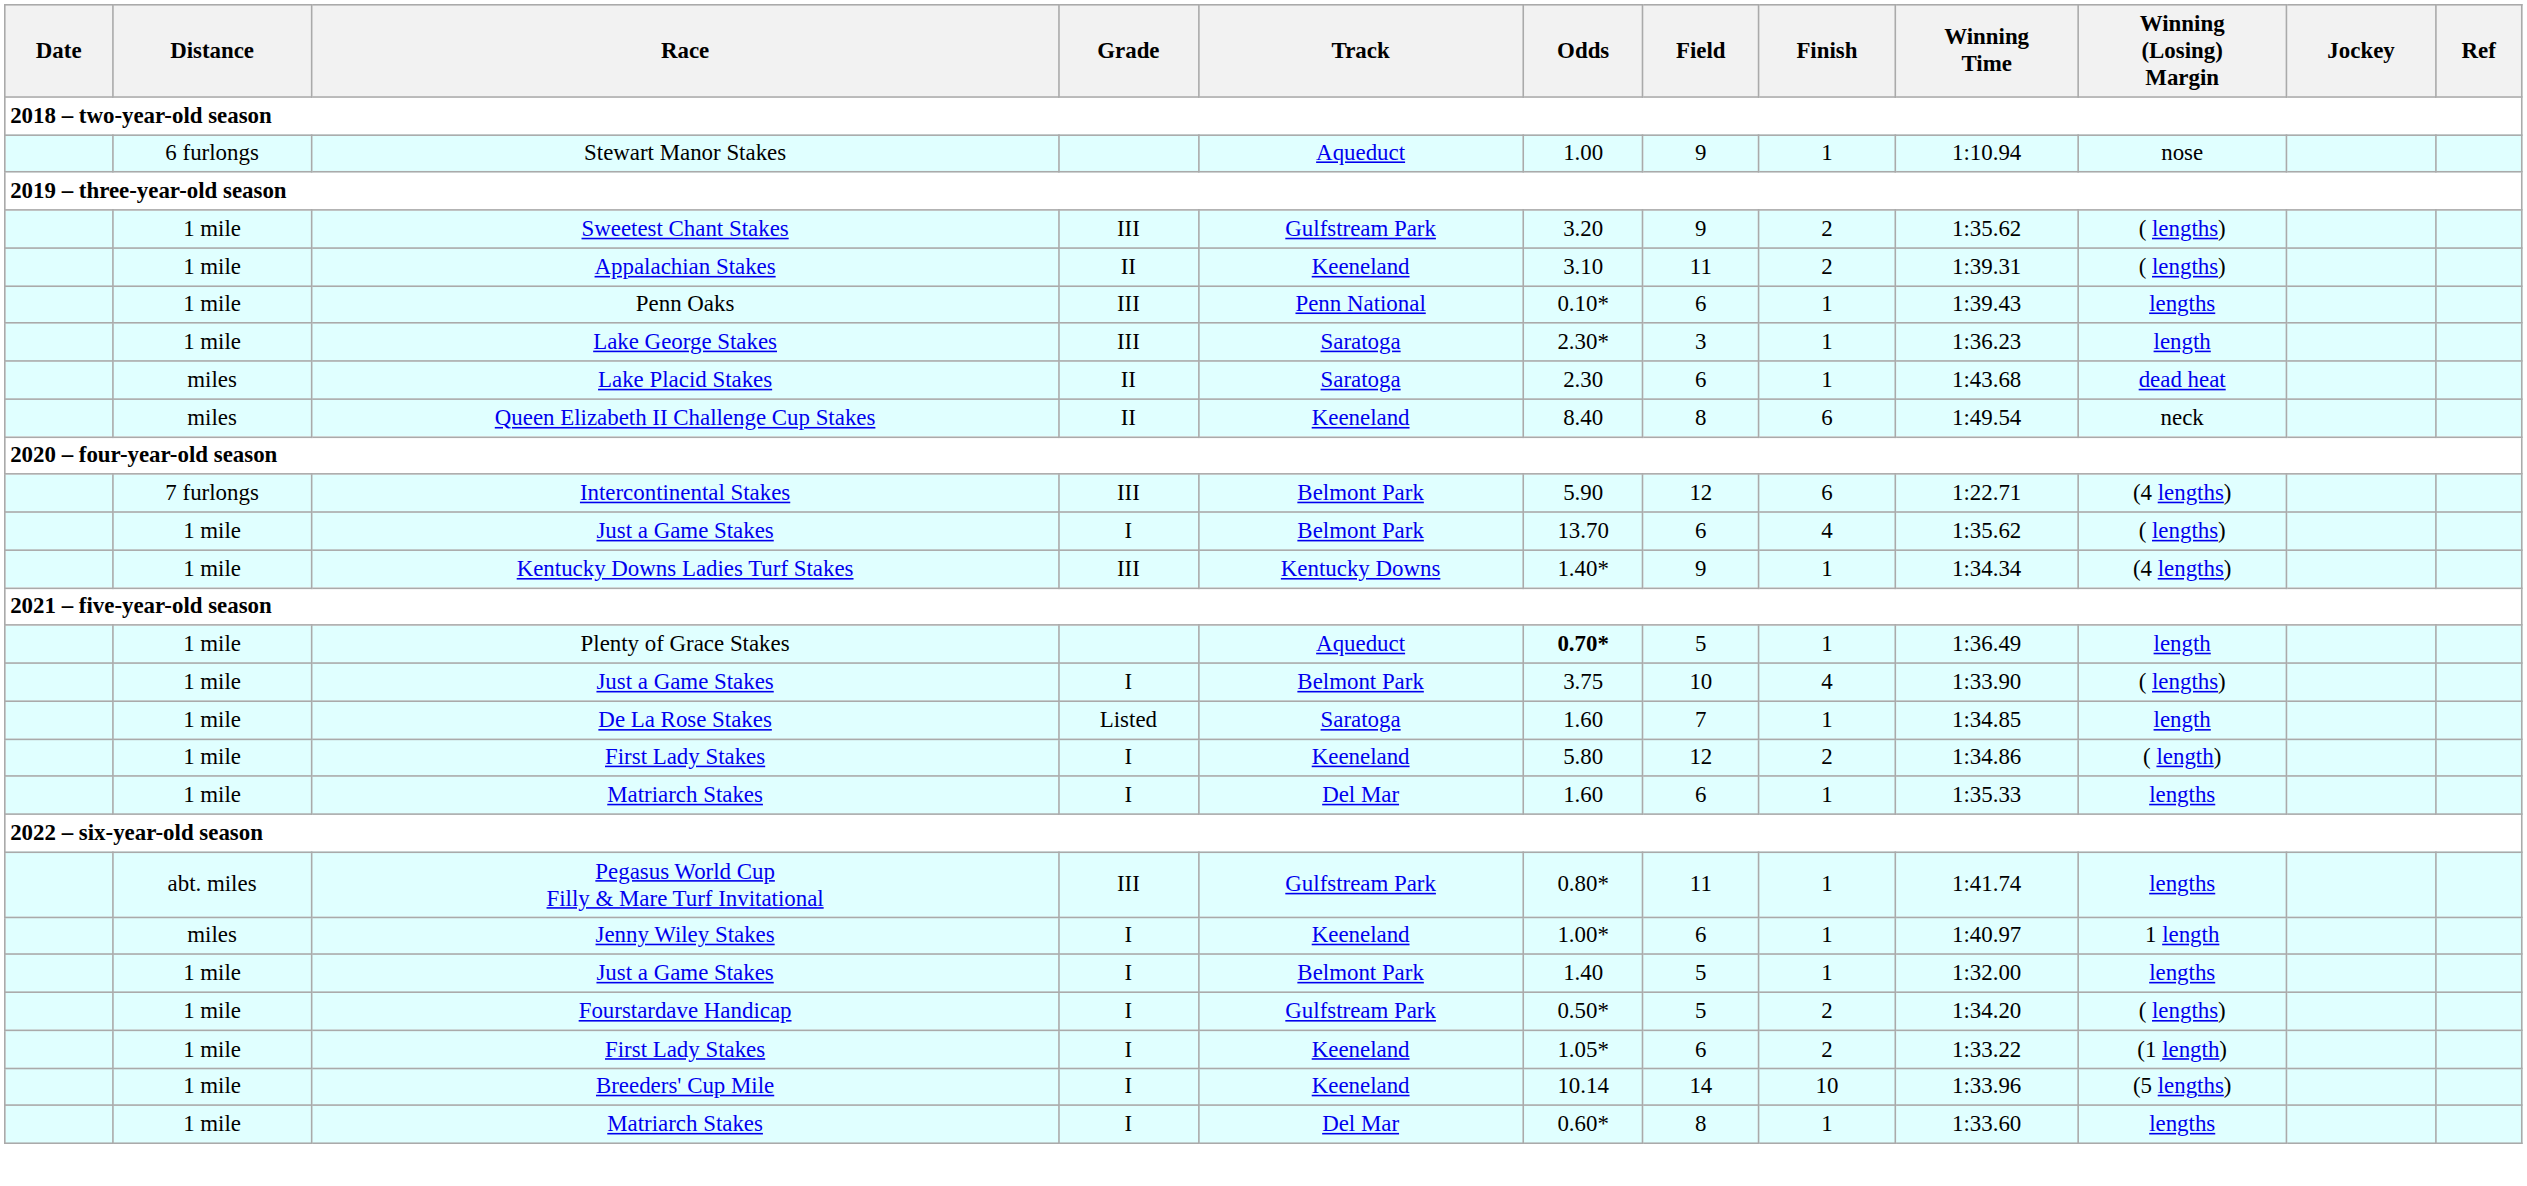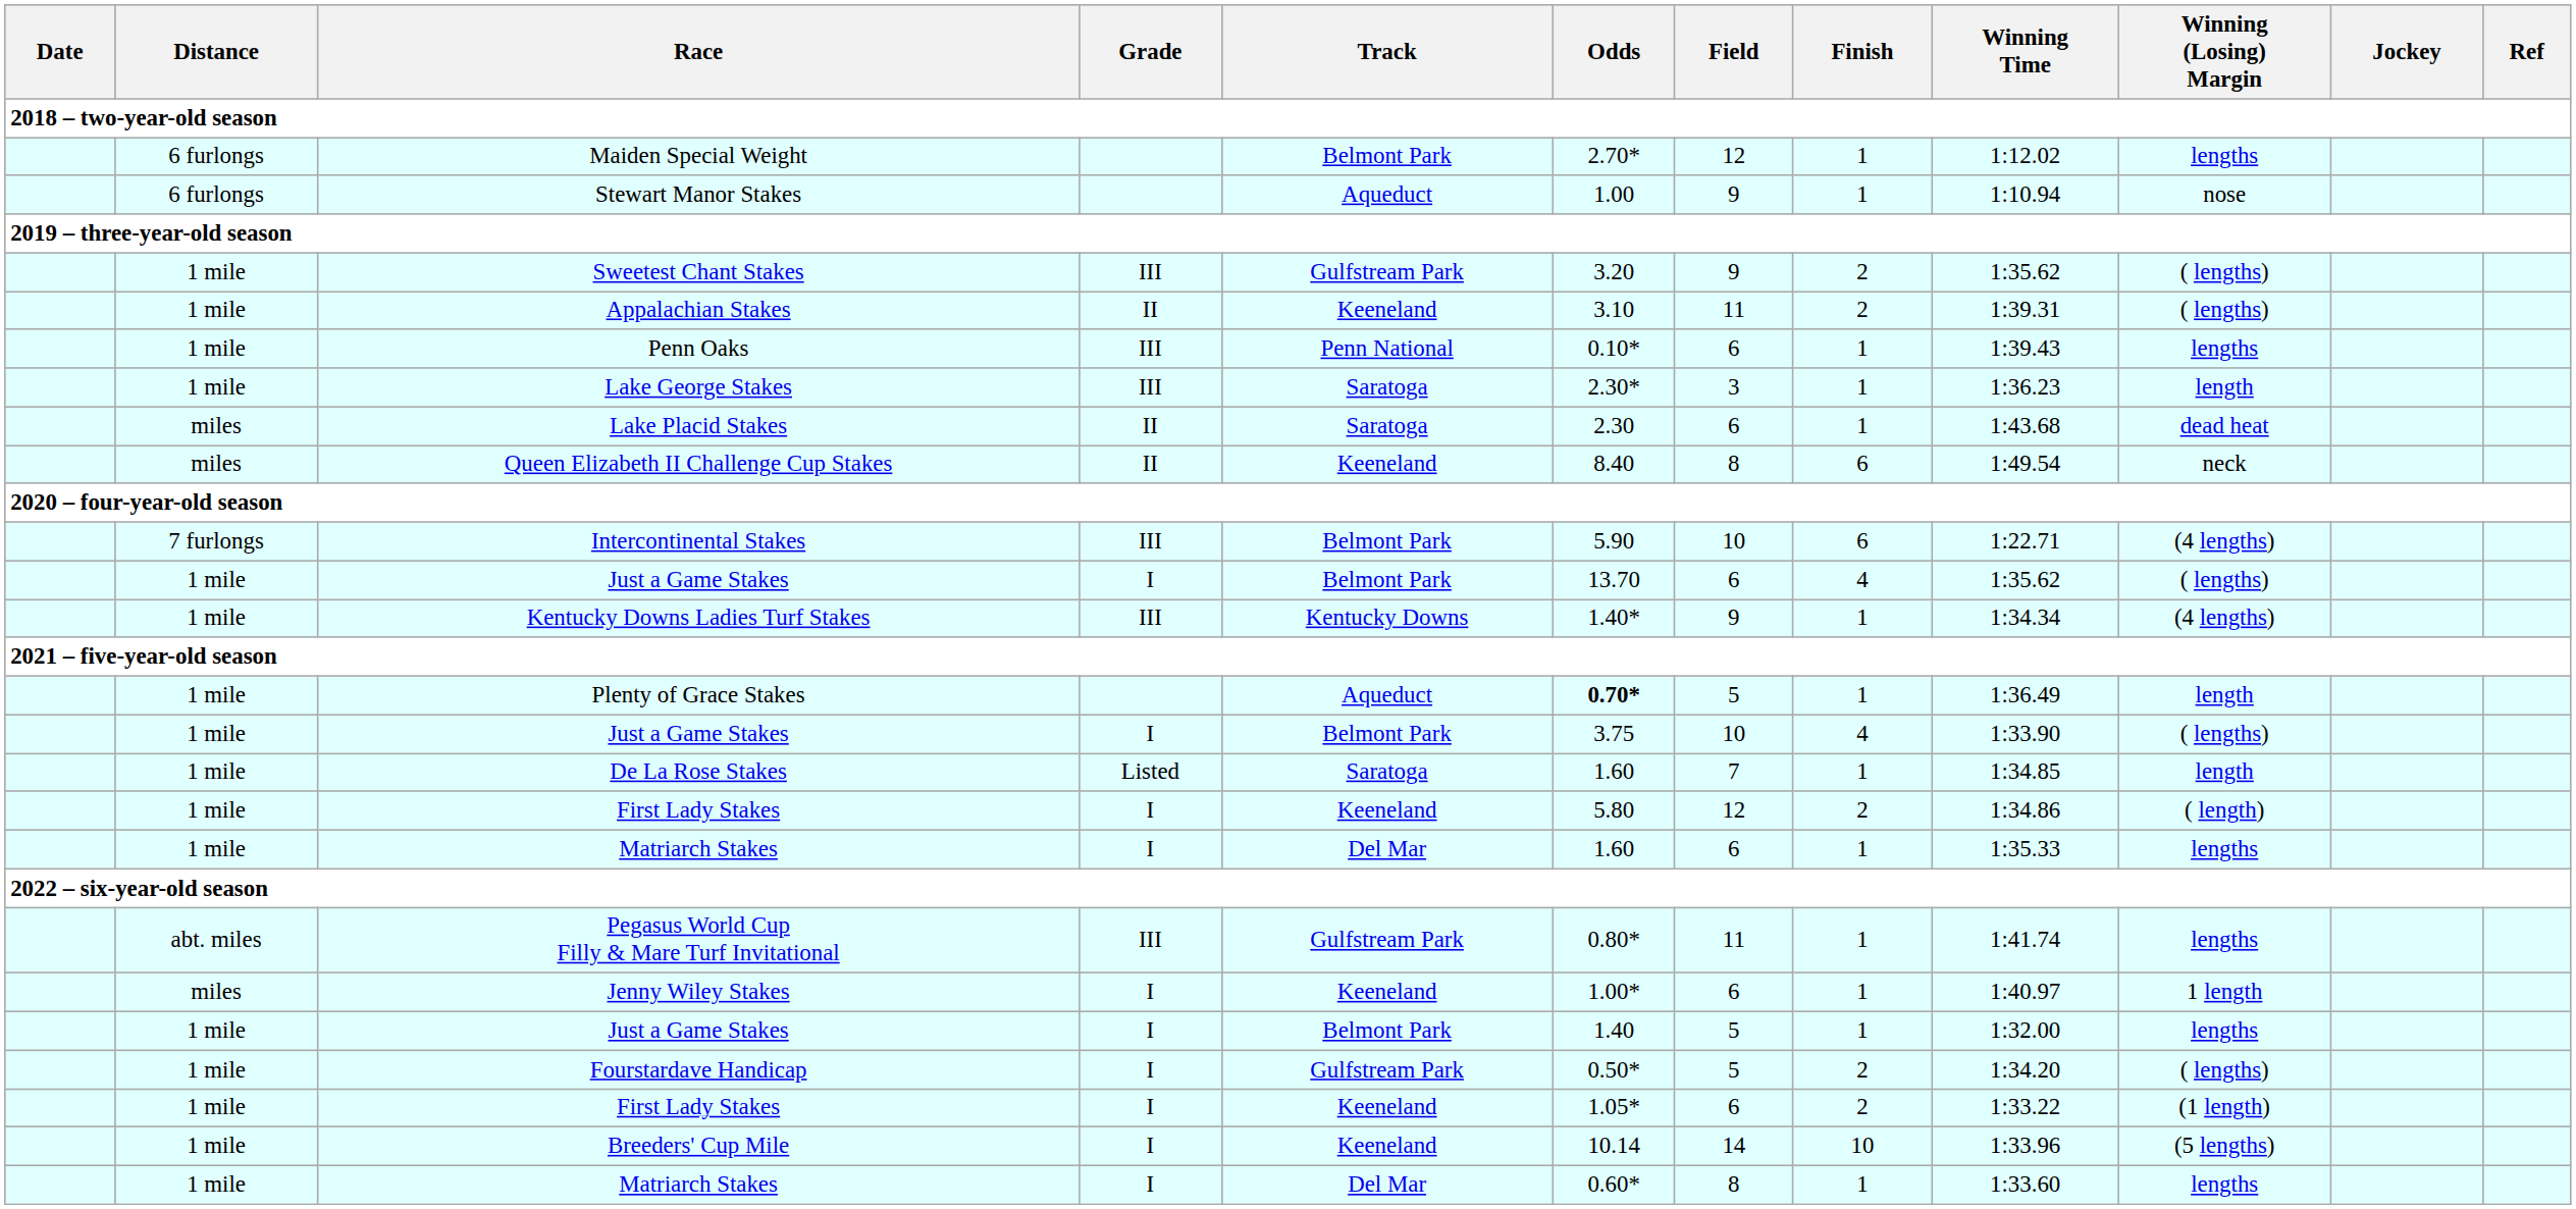+ row: 6 furlongs | Maiden Special Weight | Belmont Park | 2.70* | 12 | 1 | 1:12.02 | lengths
Intercontinental Stakes | Field: 12 -> 10
